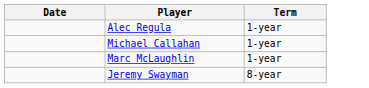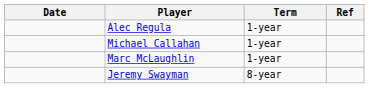+ column: Ref
